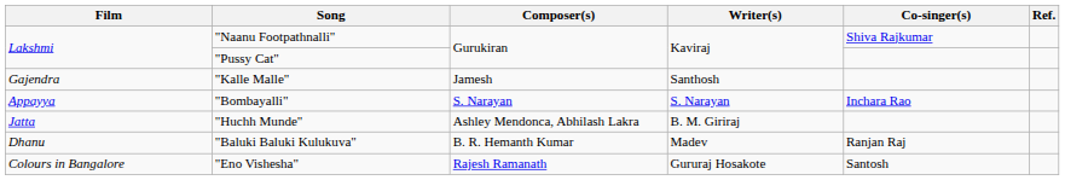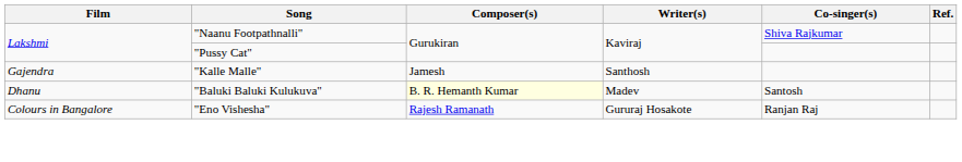- row: Appayya | "Bombayalli" | S. Narayan | S. Narayan | Inchara Rao
- row: Jatta | "Huchh Munde" | Ashley Mendonca, Abhilash Lakra | B. M. Giriraj
"Baluki Baluki Kulukuva" | Composer(s): no background -> lightyellow background
"Baluki Baluki Kulukuva" | Co-singer(s): Ranjan Raj -> Santosh
"Eno Vishesha" | Co-singer(s): Santosh -> Ranjan Raj
